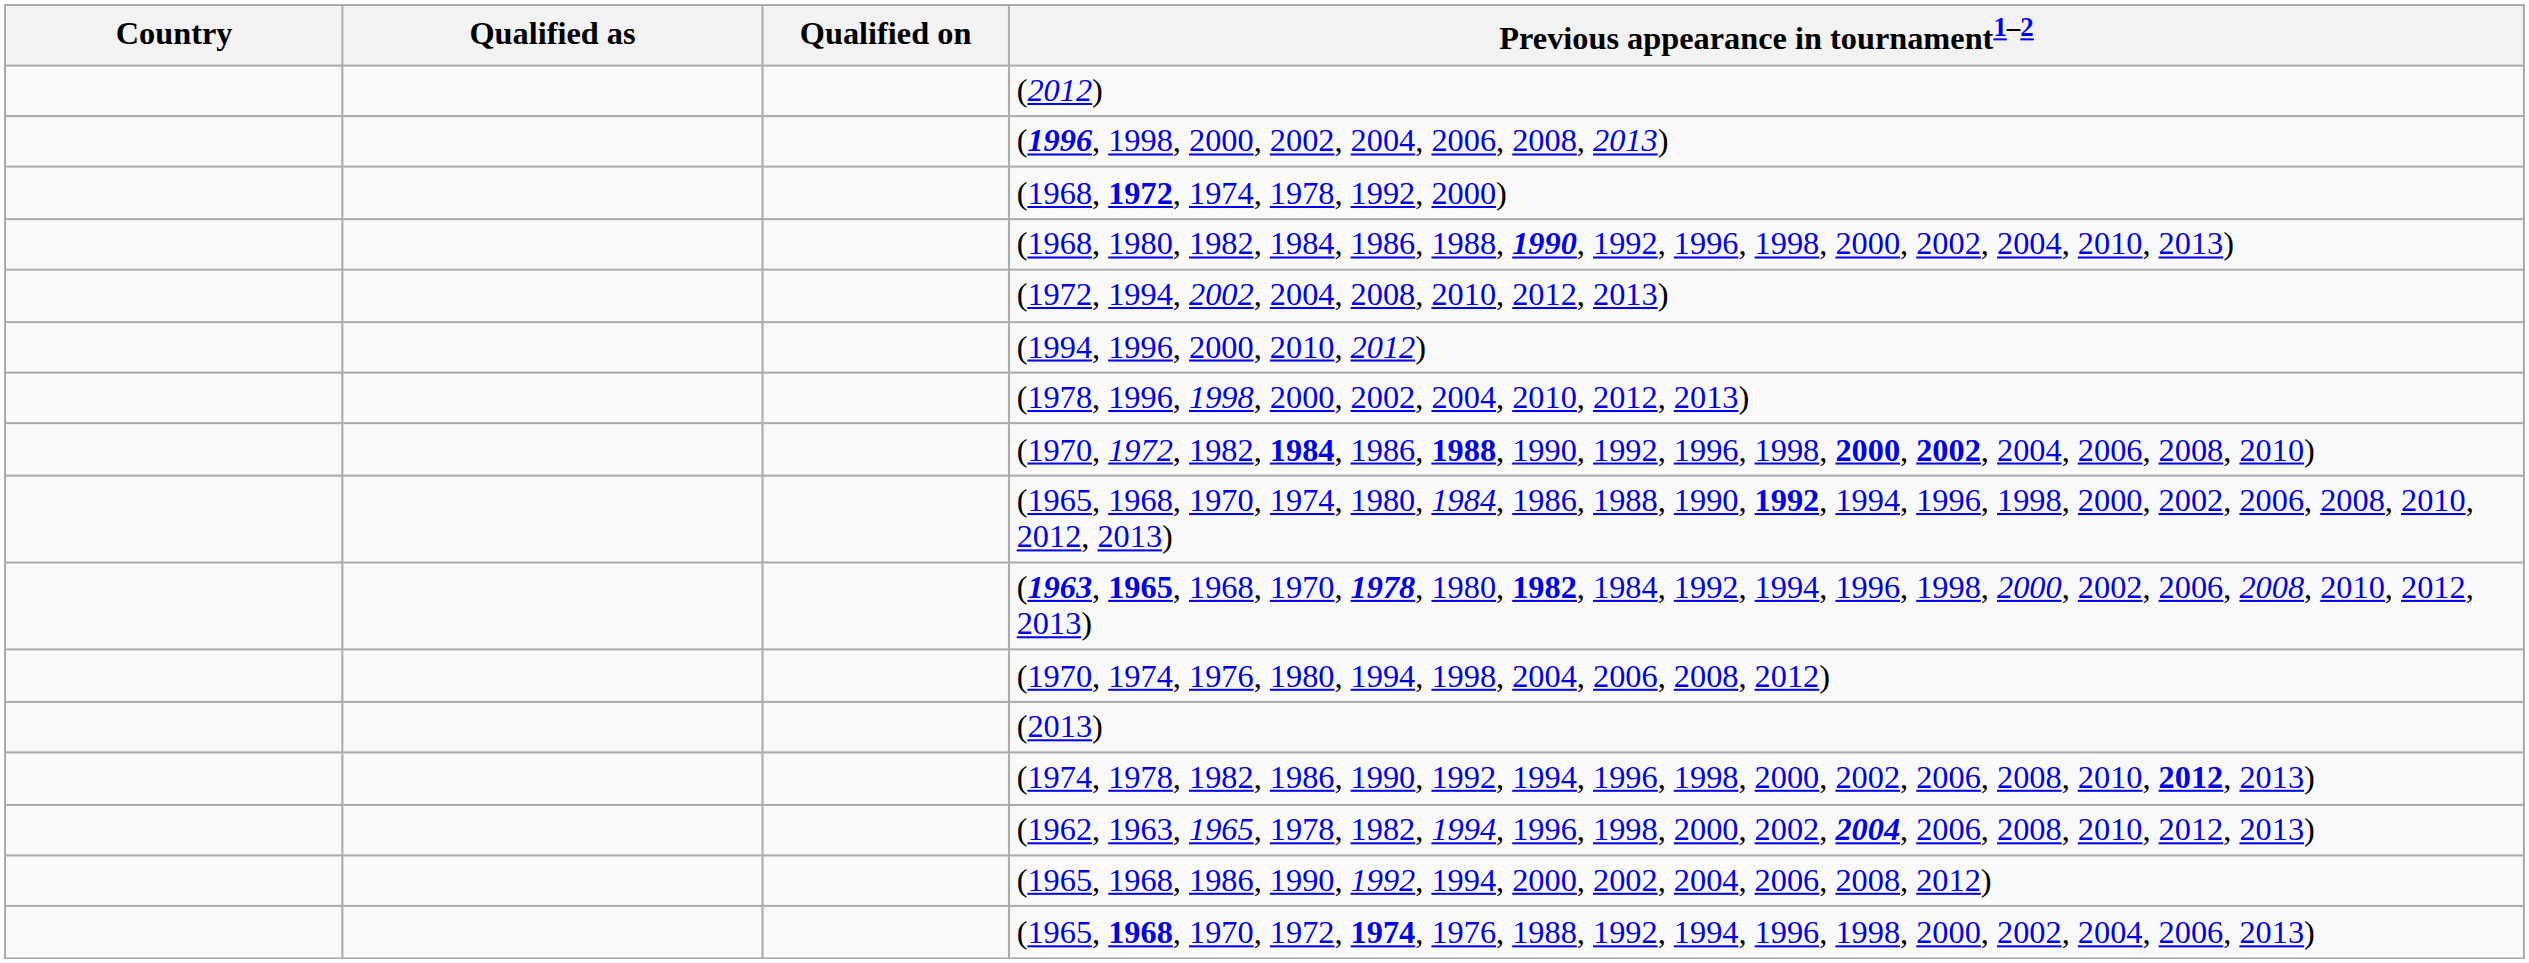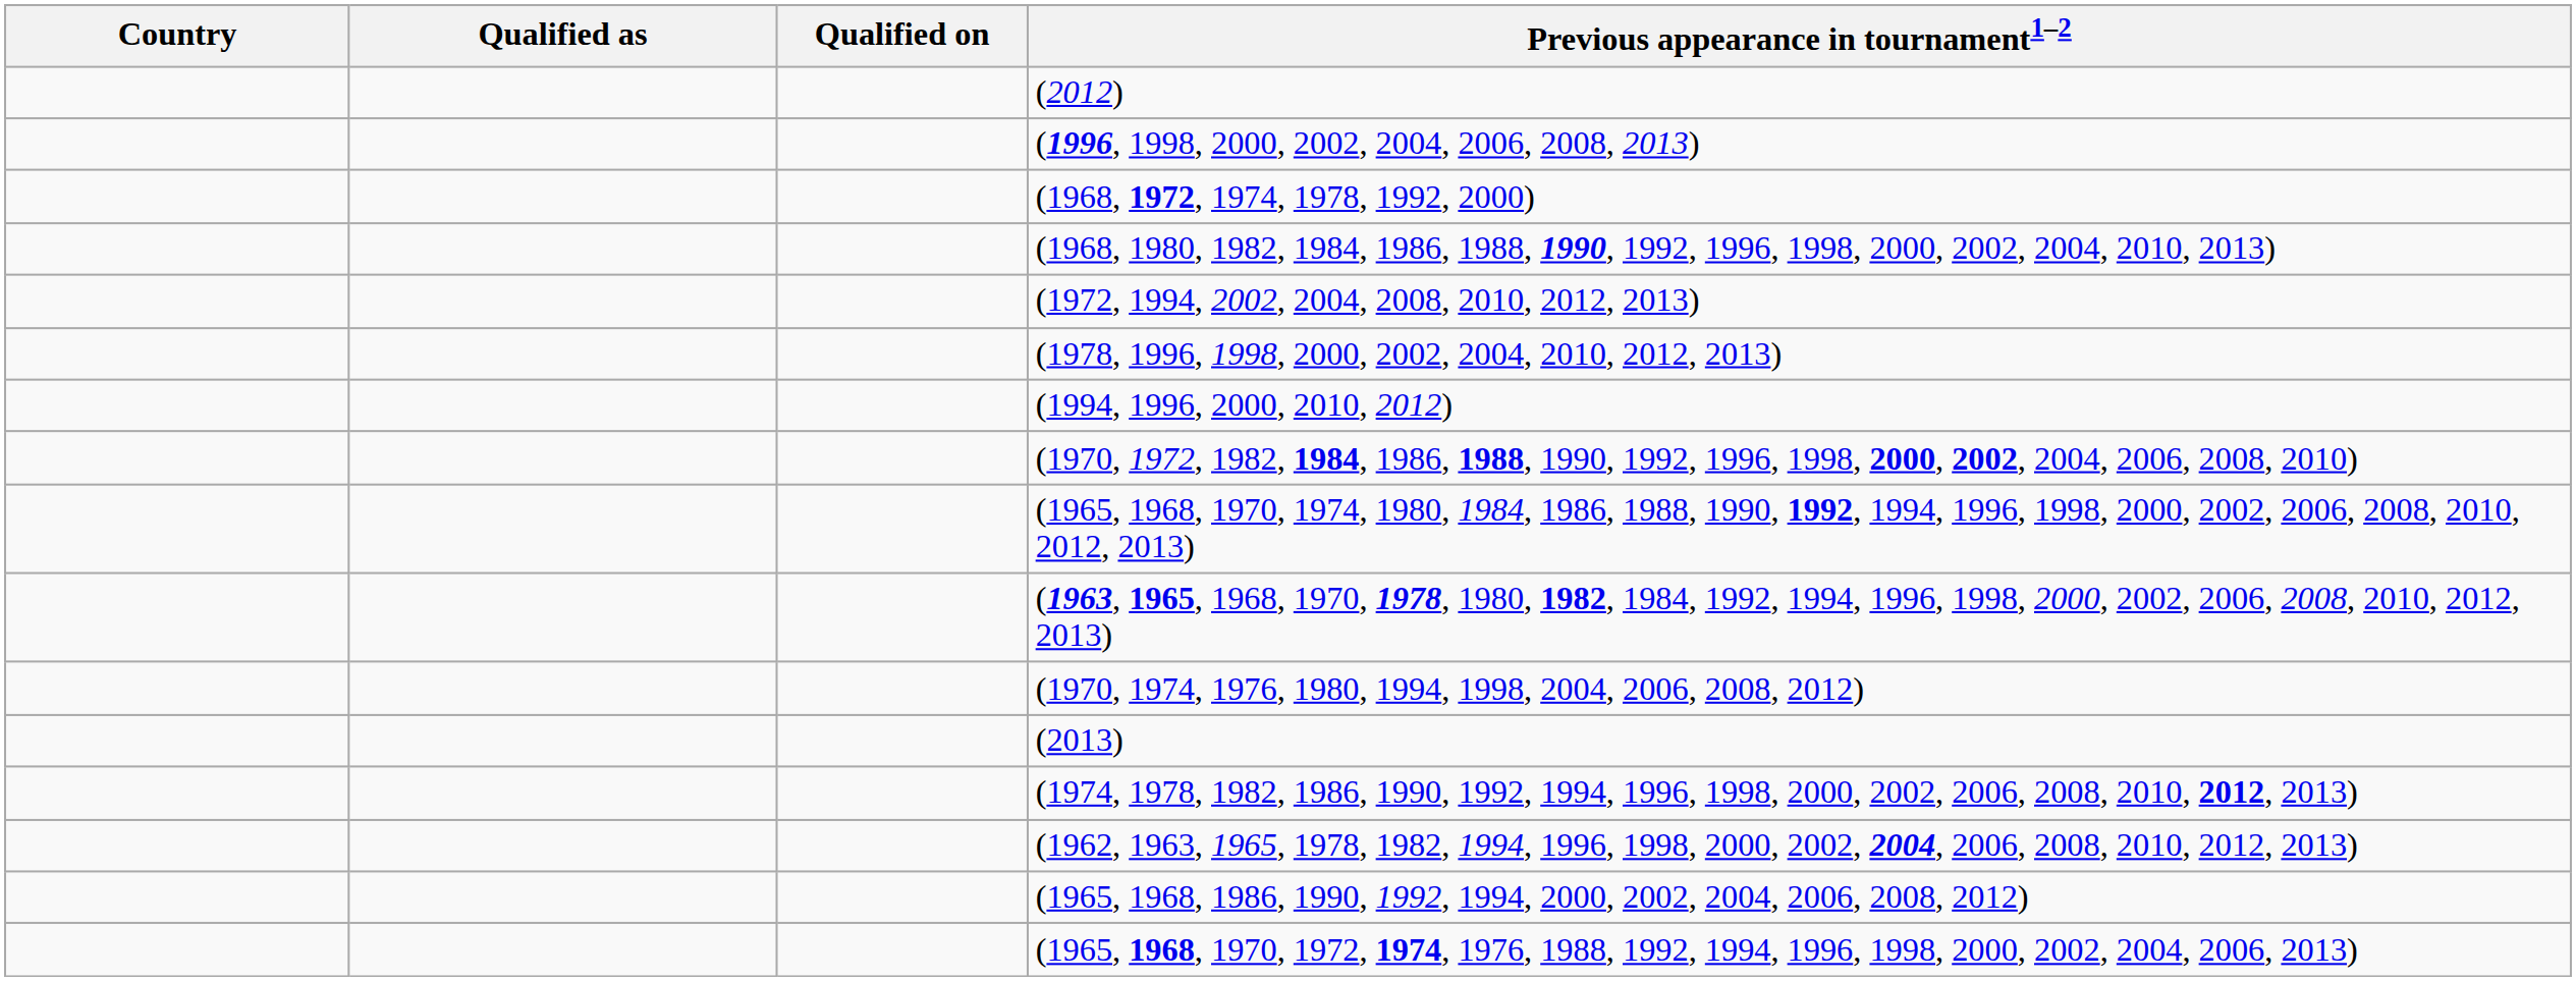rows swapped: (1994, 1996, 2000, 2010, 2012) <-> (1978, 1996, 1998, 2000, 2002, 2004, 2010, 2012, 2013)
